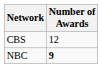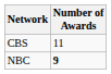CBS | Number of Awards: 12 -> 11
